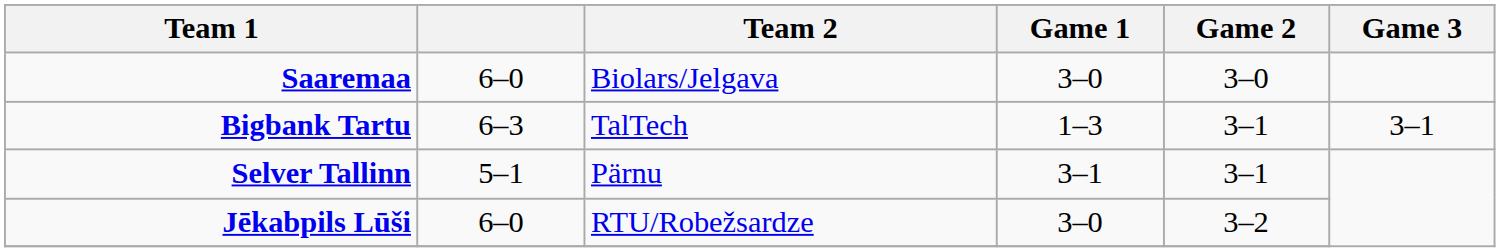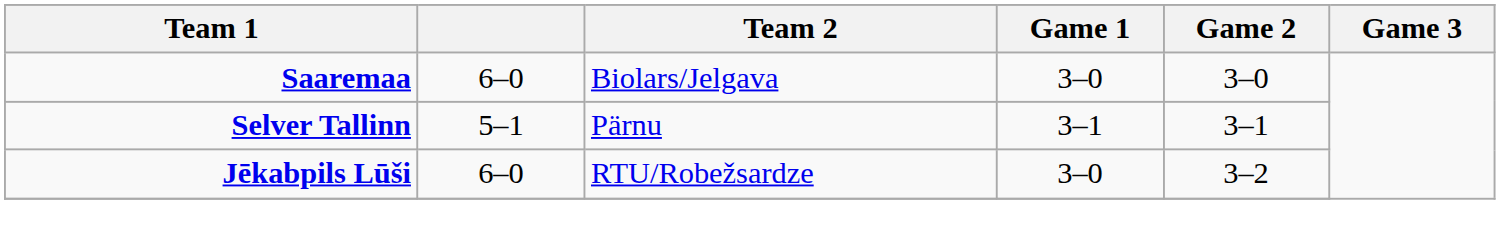- row: Bigbank Tartu | 6–3 | TalTech | 1–3 | 3–1 | 3–1
